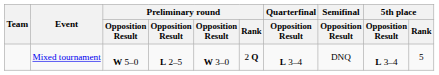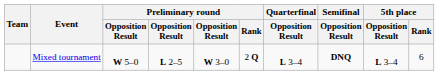Mixed tournament | Semifinal / Opposition Result: normal -> bold
Mixed tournament | 5th place / Rank: 5 -> 6
